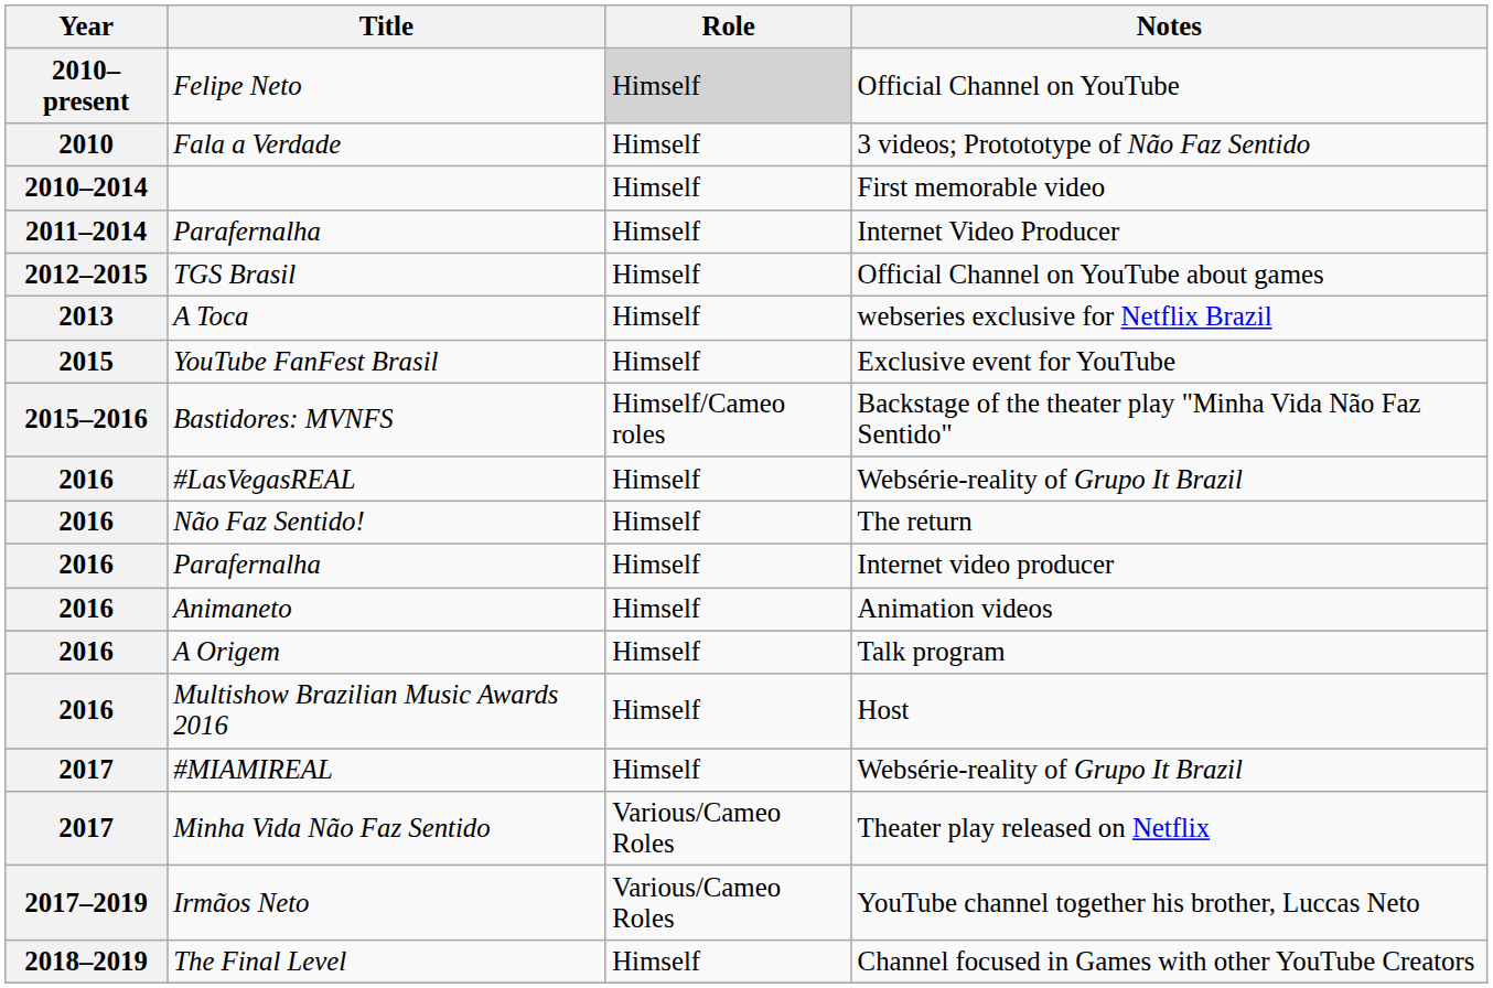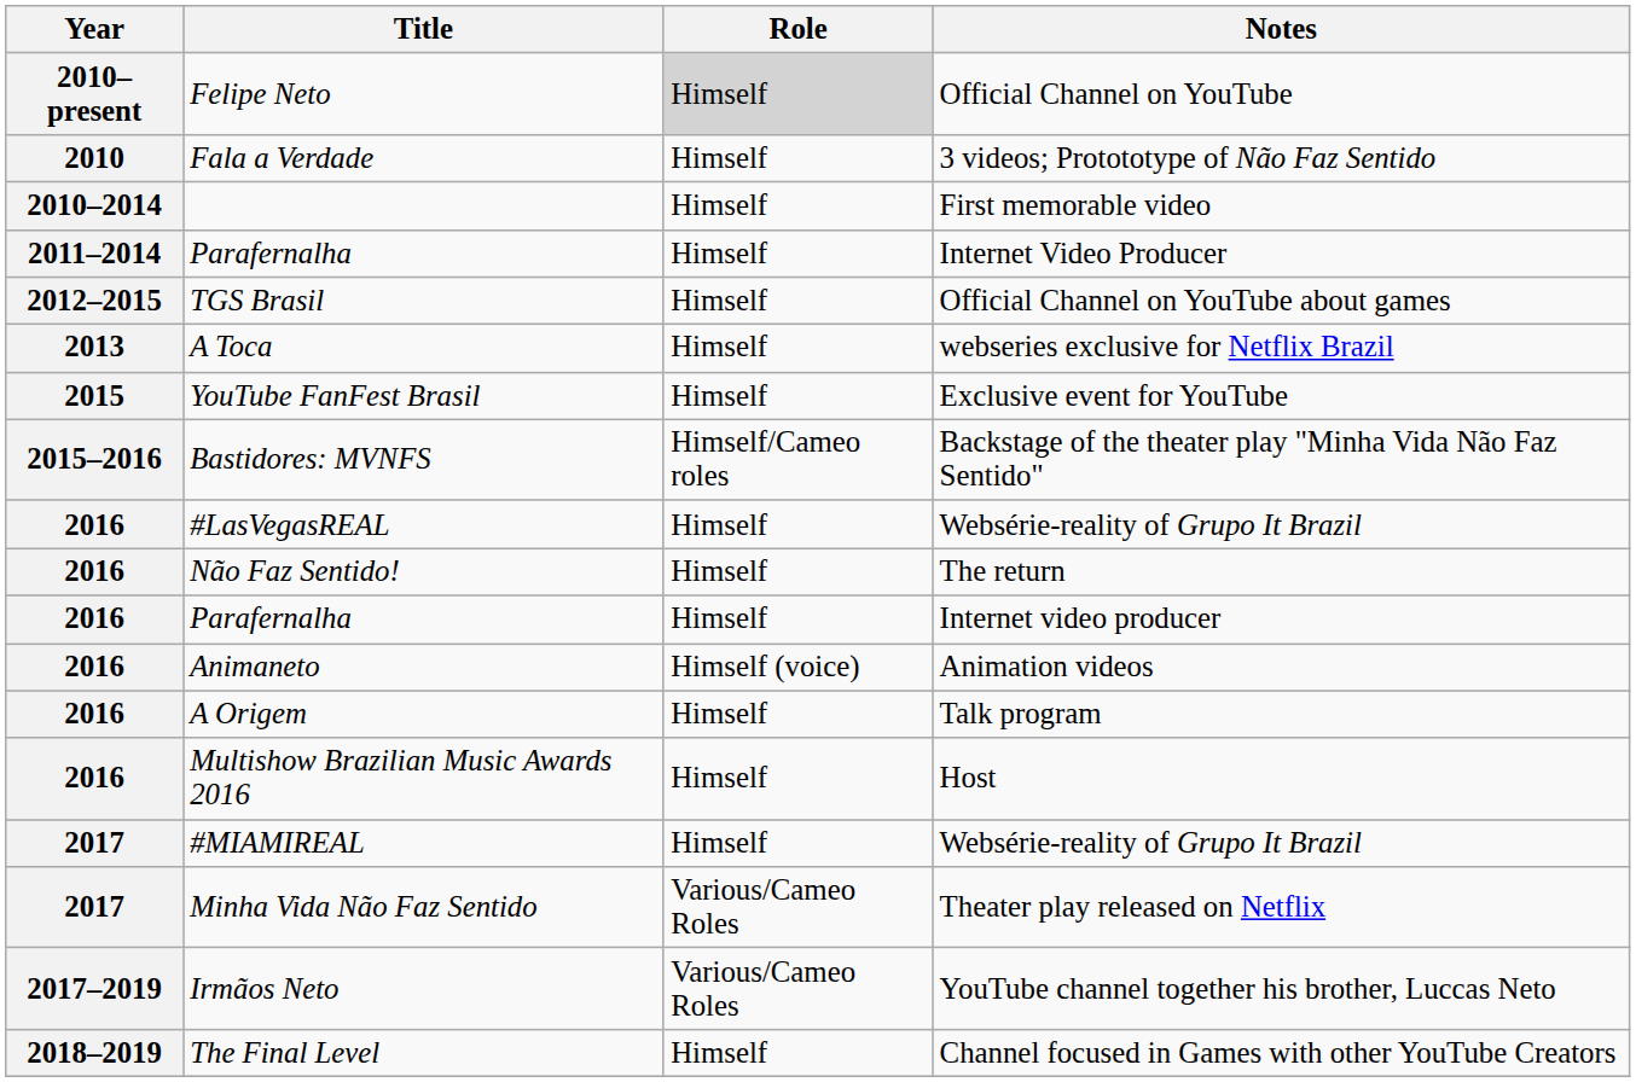Animaneto | Role: Himself -> Himself (voice)
